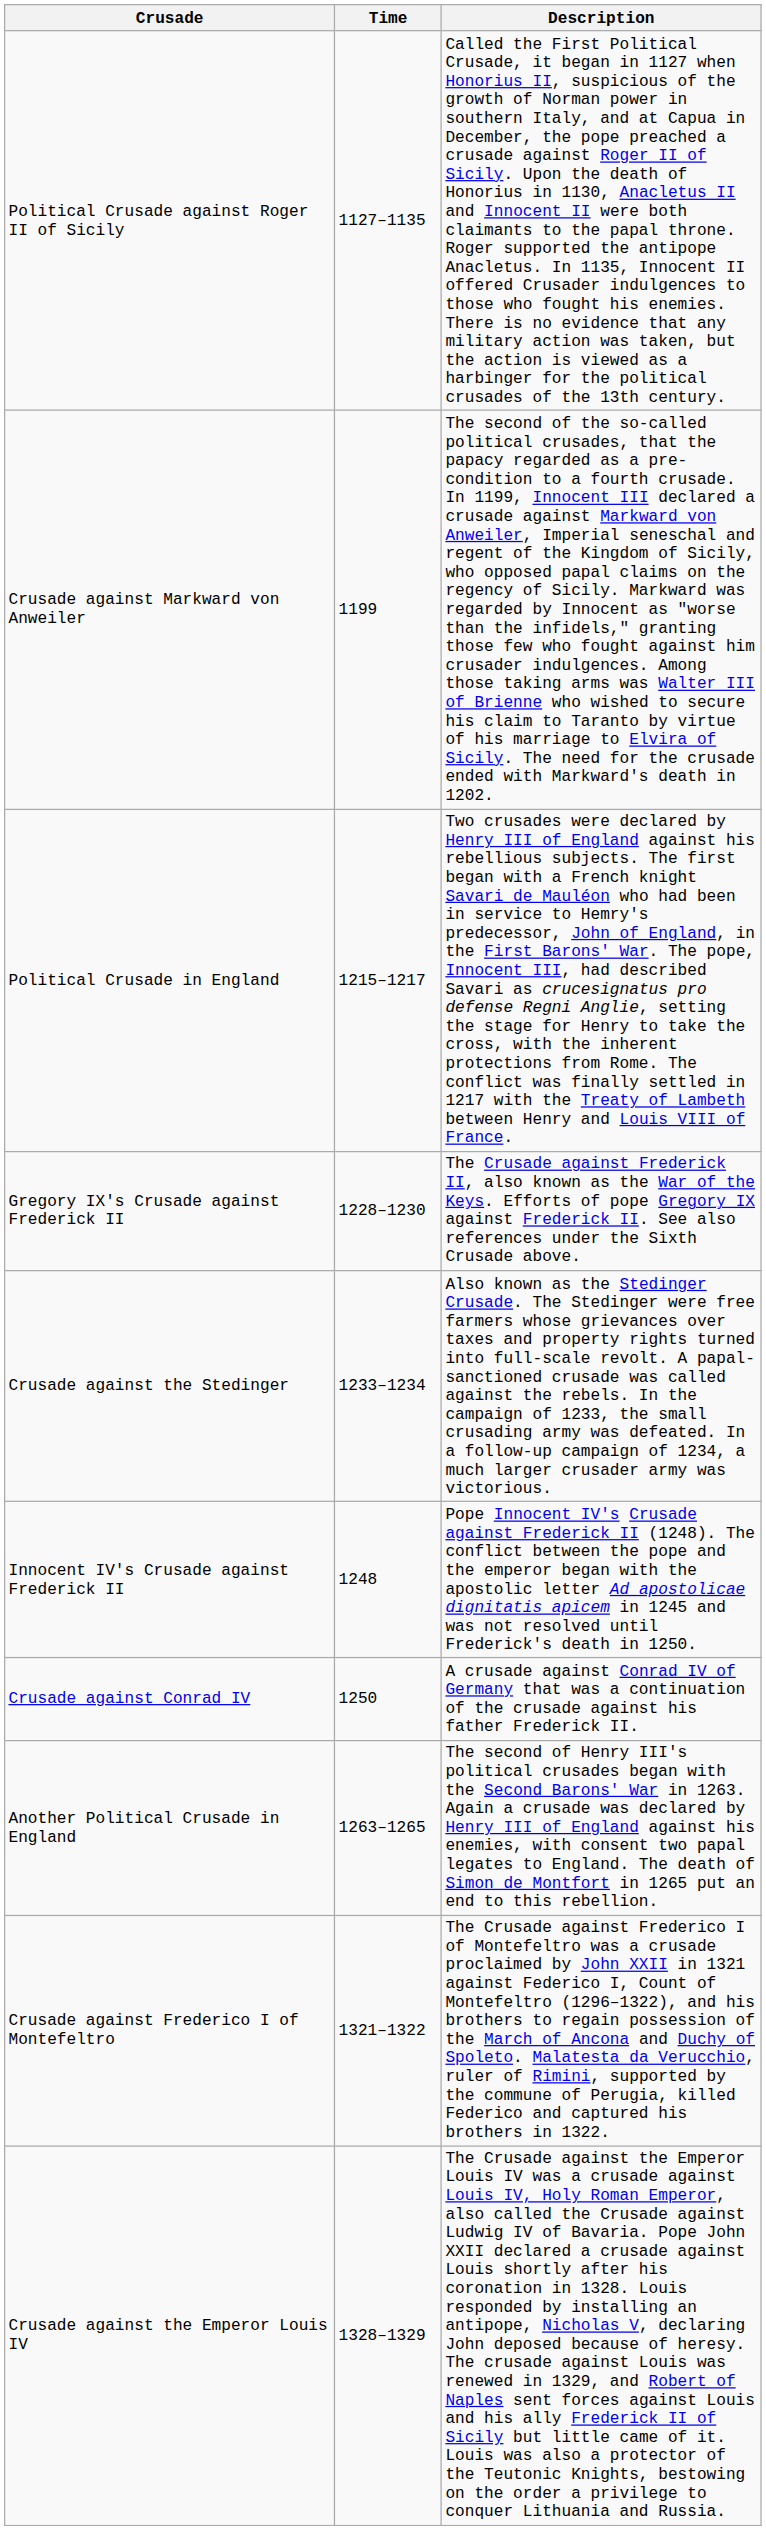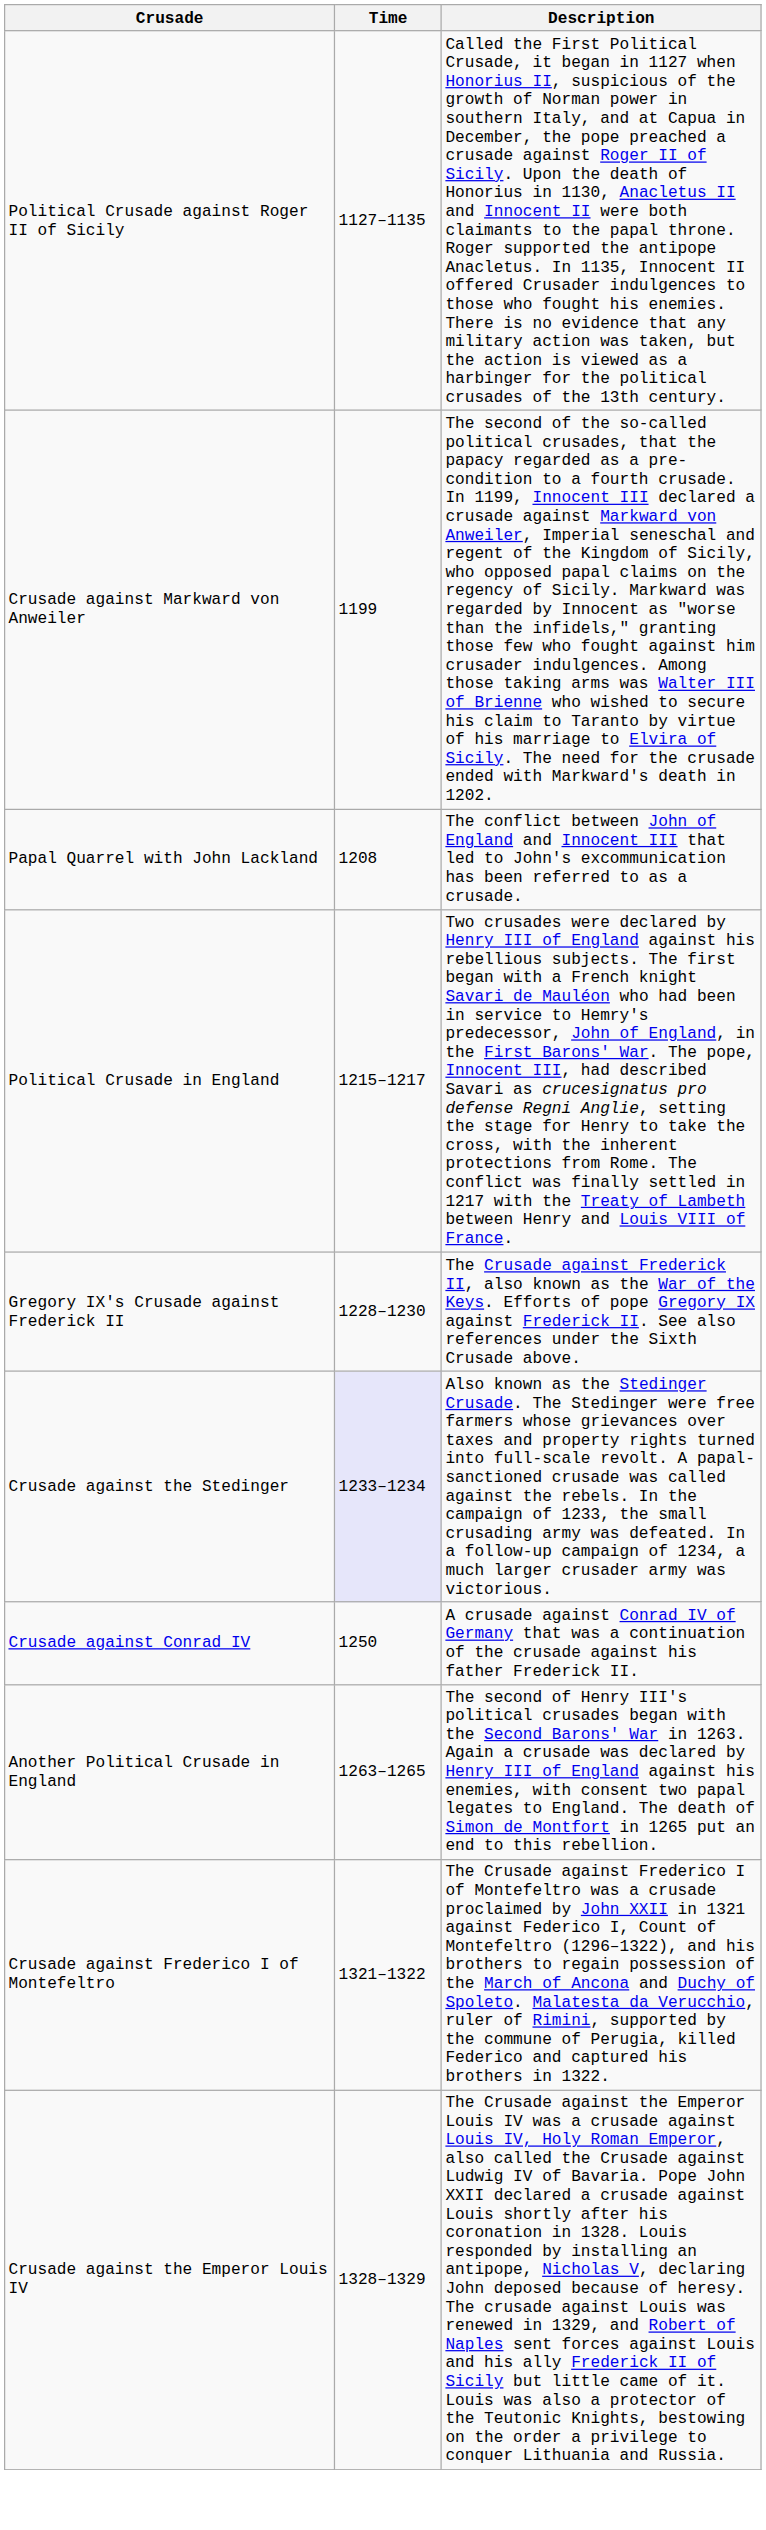+ row: Papal Quarrel with John Lackland | 1208 | The conflict between John of England and Innocent III that led to John's excommunication has been referred to as a crusade.
Crusade against the Stedinger | Time: no background -> lavender background
- row: Innocent IV's Crusade against Frederick II | 1248 | Pope Innocent IV's Crusade against Frederick II (1248). The conflict between the pope and the emperor began with the apostolic letter Ad apostolicae dignitatis apicem in 1245 and was not resolved until Frederick's death in 1250.
